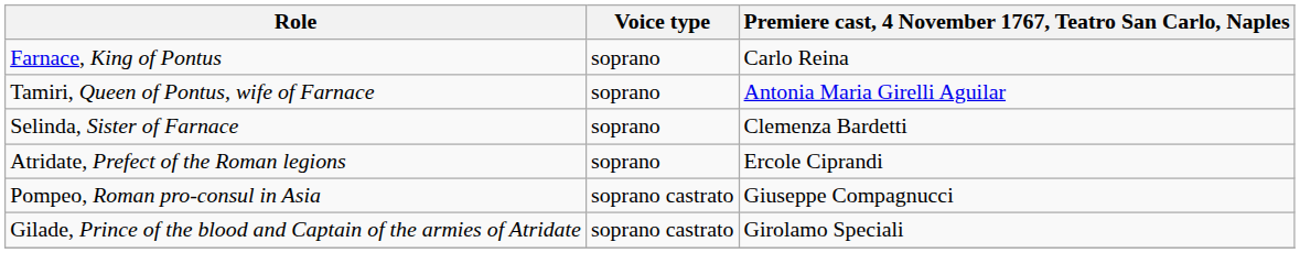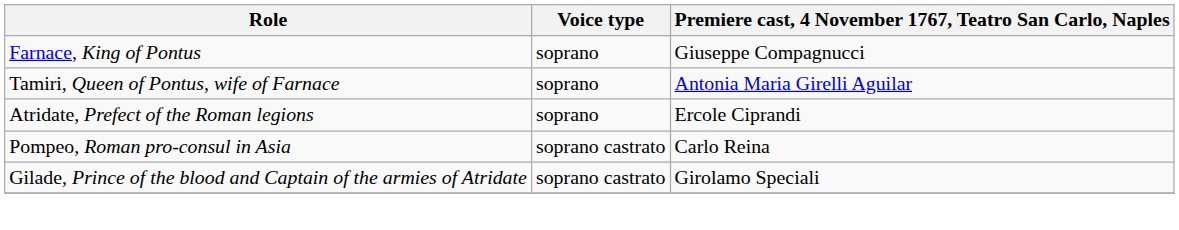Farnace, King of Pontus | Premiere cast, 4 November 1767, Teatro San Carlo, Naples: Carlo Reina -> Giuseppe Compagnucci
- row: Selinda, Sister of Farnace | soprano | Clemenza Bardetti
Pompeo, Roman pro-consul in Asia | Premiere cast, 4 November 1767, Teatro San Carlo, Naples: Giuseppe Compagnucci -> Carlo Reina
